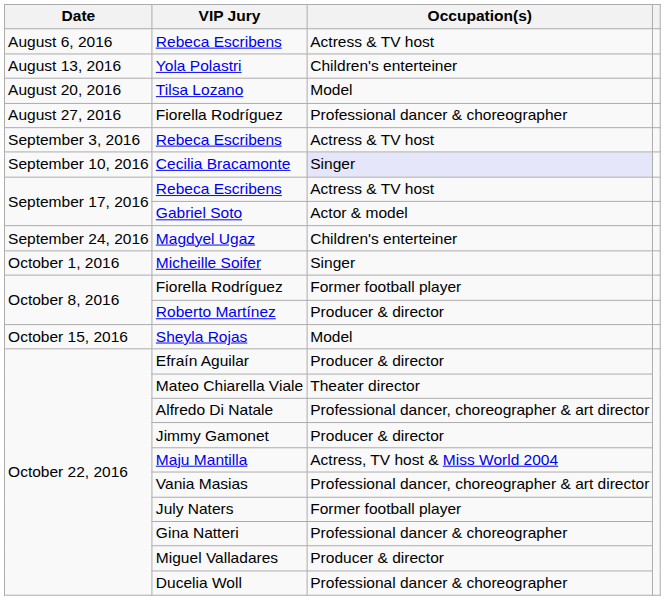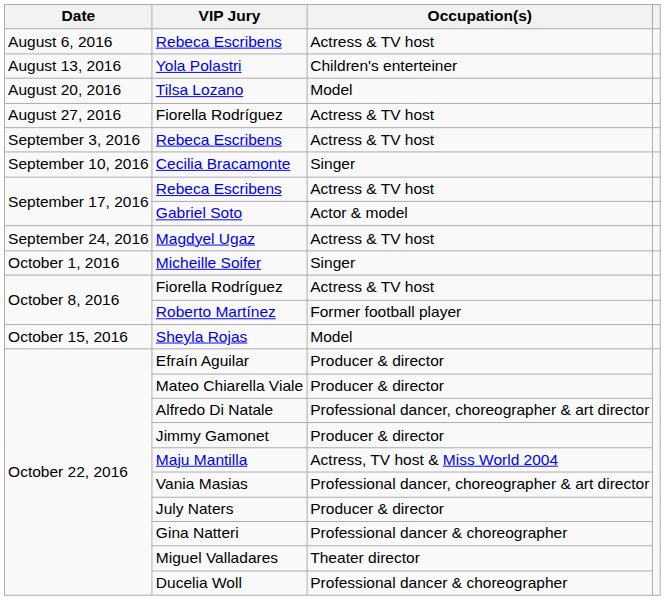August 27, 2016 / Fiorella Rodríguez | Occupation(s): Professional dancer & choreographer -> Actress & TV host
Cecilia Bracamonte | Occupation(s): lavender background -> no background
Magdyel Ugaz | Occupation(s): Children's enterteiner -> Actress & TV host
October 8, 2016 / Fiorella Rodríguez | Occupation(s): Former football player -> Actress & TV host
Roberto Martínez | Occupation(s): Producer & director -> Former football player
Mateo Chiarella Viale | Occupation(s): Theater director -> Producer & director
July Naters | Occupation(s): Former football player -> Producer & director
Miguel Valladares | Occupation(s): Producer & director -> Theater director
